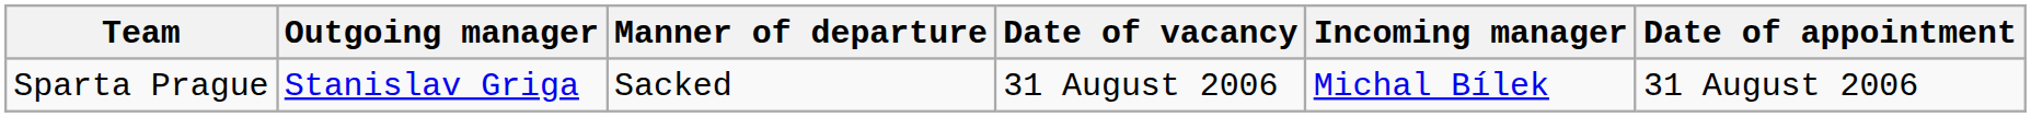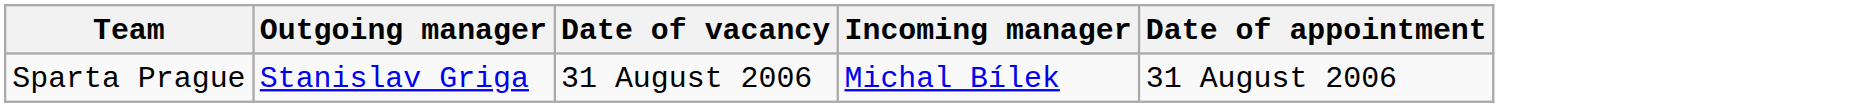- column: Manner of departure | Sacked
